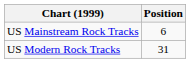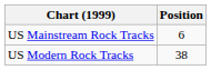US Modern Rock Tracks | Position: 31 -> 38
